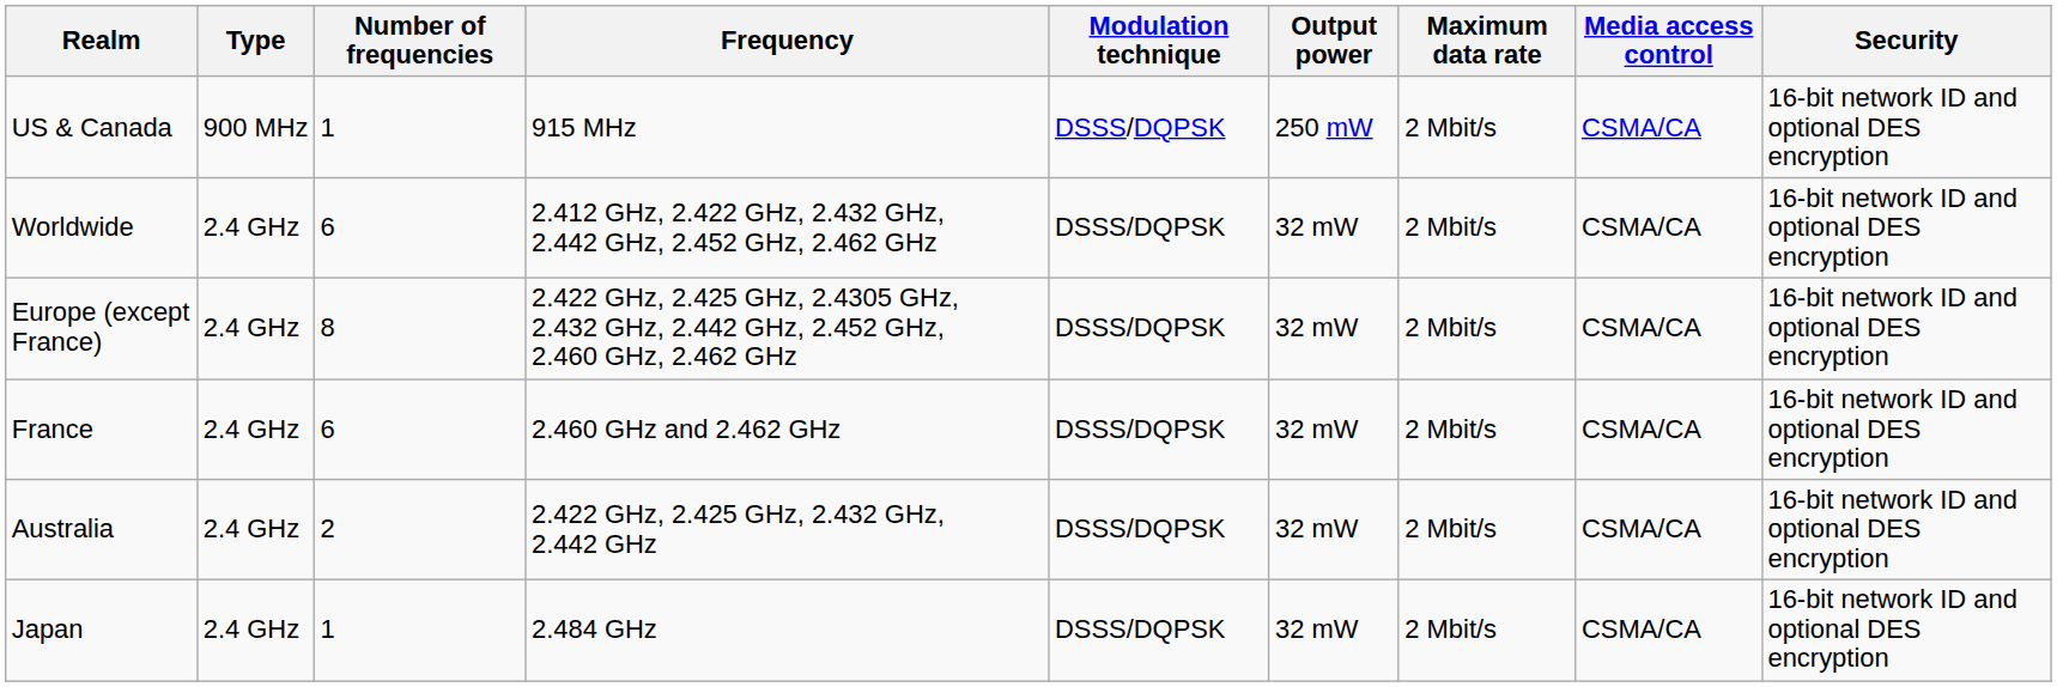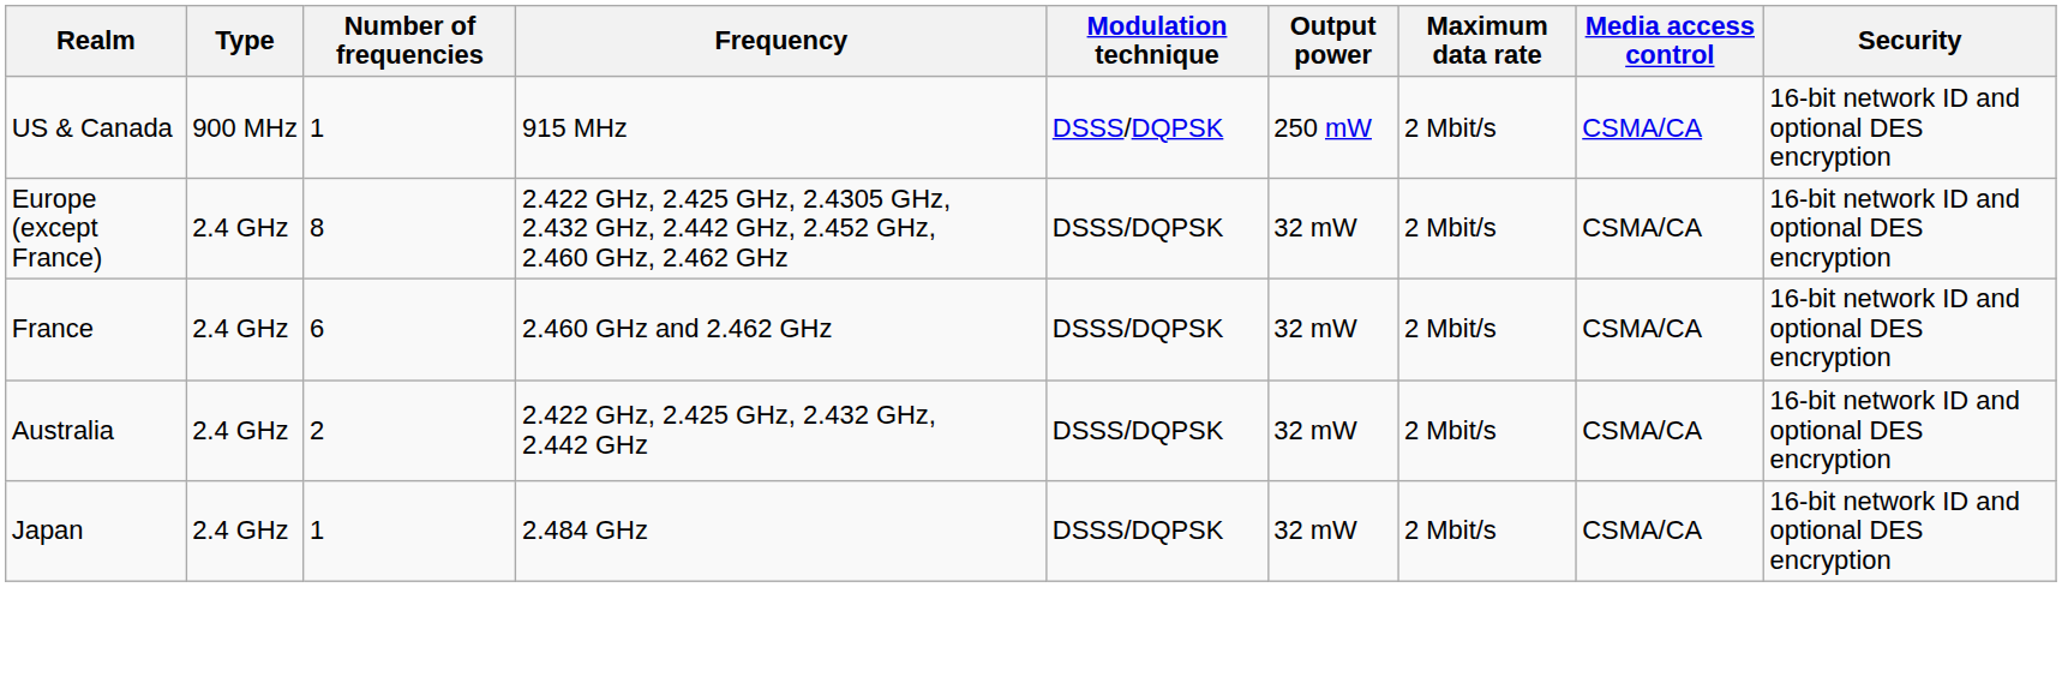- row: Worldwide | 2.4 GHz | 6 | 2.412 GHz, 2.422 GHz, 2.432 GHz, 2.442 GHz, 2.452 GHz, 2.462 GHz | DSSS/DQPSK | 32 mW | 2 Mbit/s | CSMA/CA | 16-bit network ID and optional DES encryption
